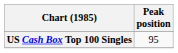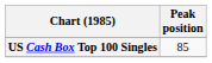US Cash Box Top 100 Singles | Peak position: 95 -> 85
